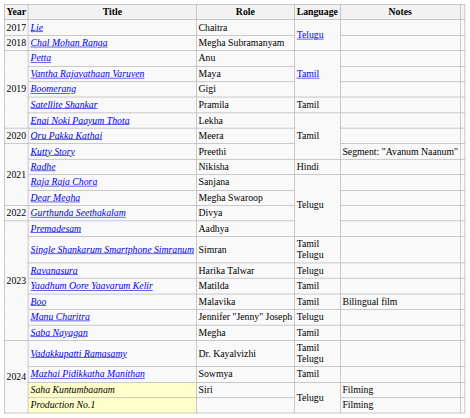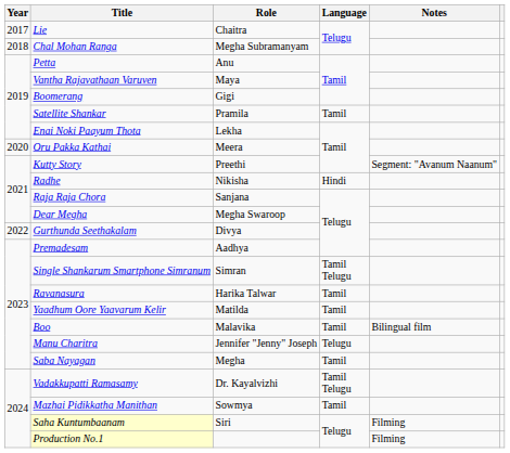Ravanasura | Language: Telugu -> Tamil
